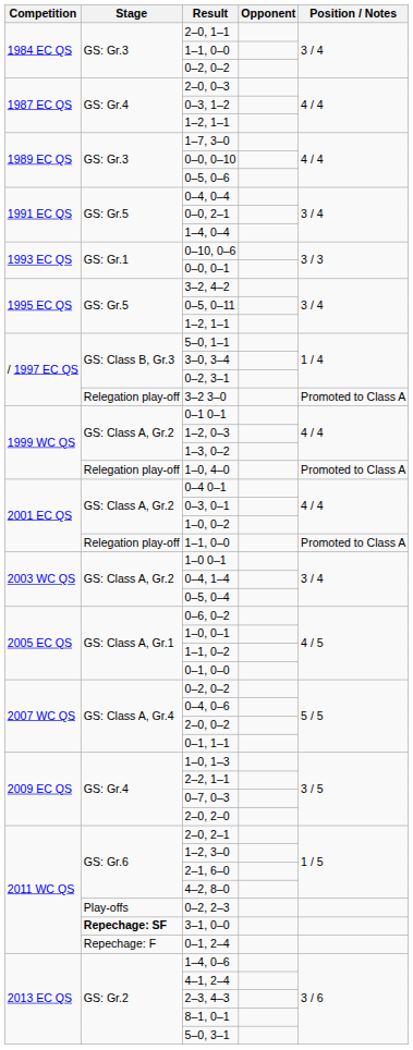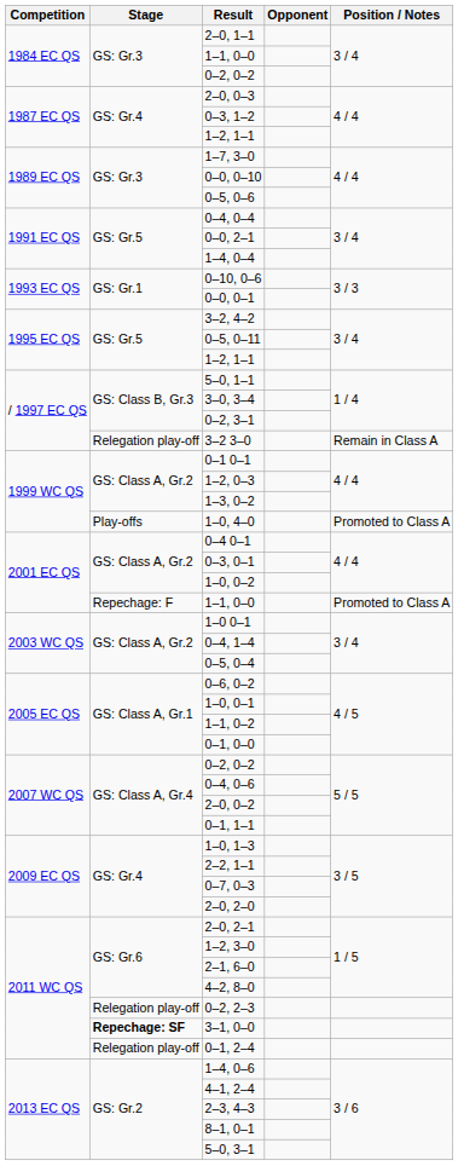3–2 3–0 | Position / Notes: Promoted to Class A -> Remain in Class A
1–0, 4–0 | Stage: Relegation play-off -> Play-offs
2001 EC QS / 1–1, 0–0 | Stage: Relegation play-off -> Repechage: F
0–2, 2–3 | Stage: Play-offs -> Relegation play-off
0–1, 2–4 | Stage: Repechage: F -> Relegation play-off
